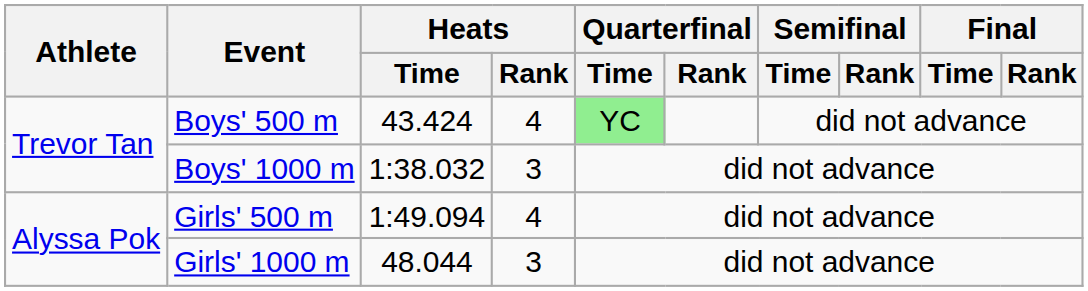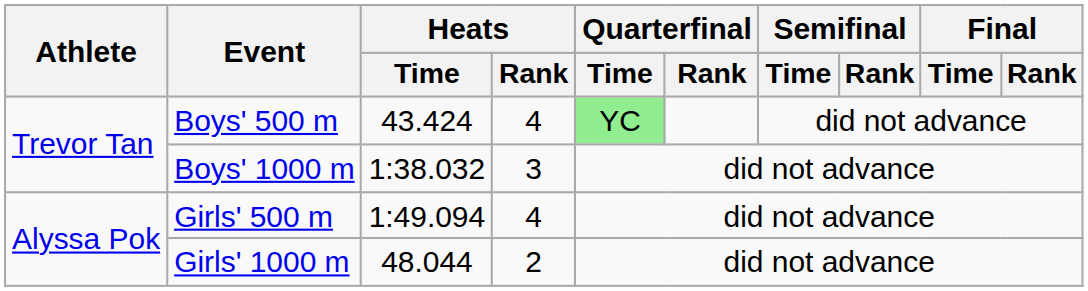Girls' 1000 m | Heats / Rank: 3 -> 2
